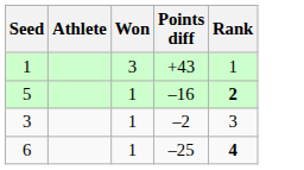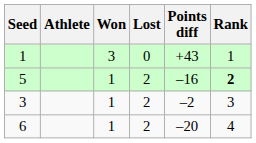+ column: Lost | 0 | 2 | 2 | 2
6 | Points diff: –25 -> –20
6 | Rank: bold -> normal
